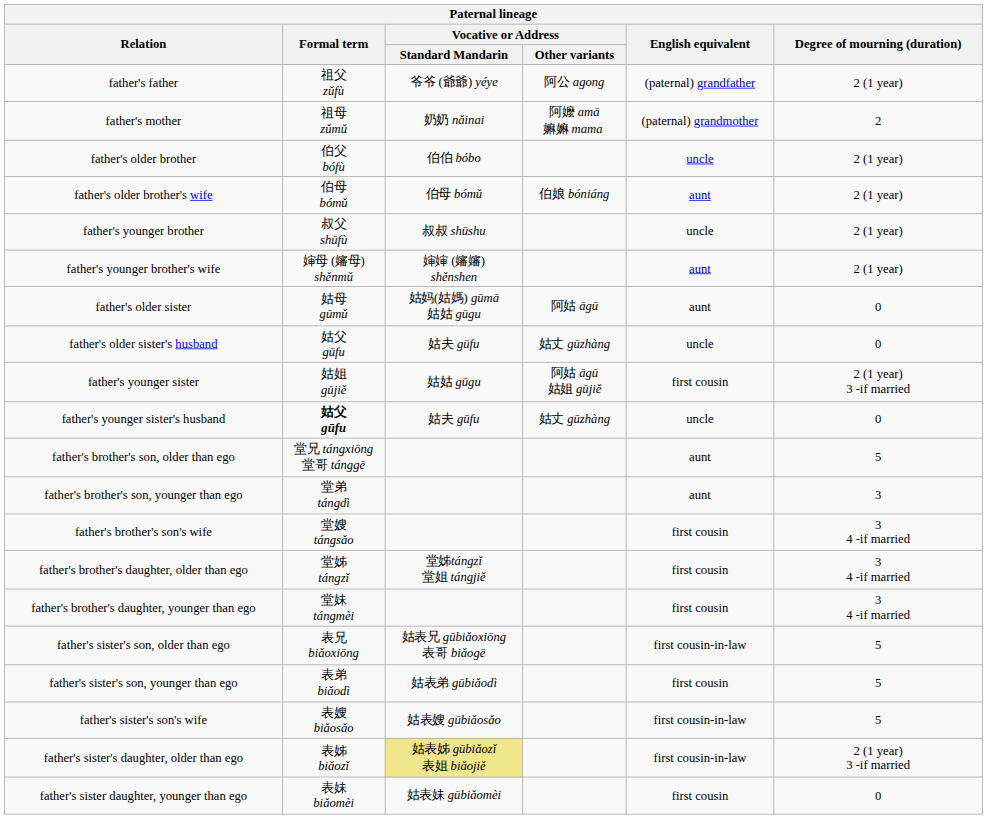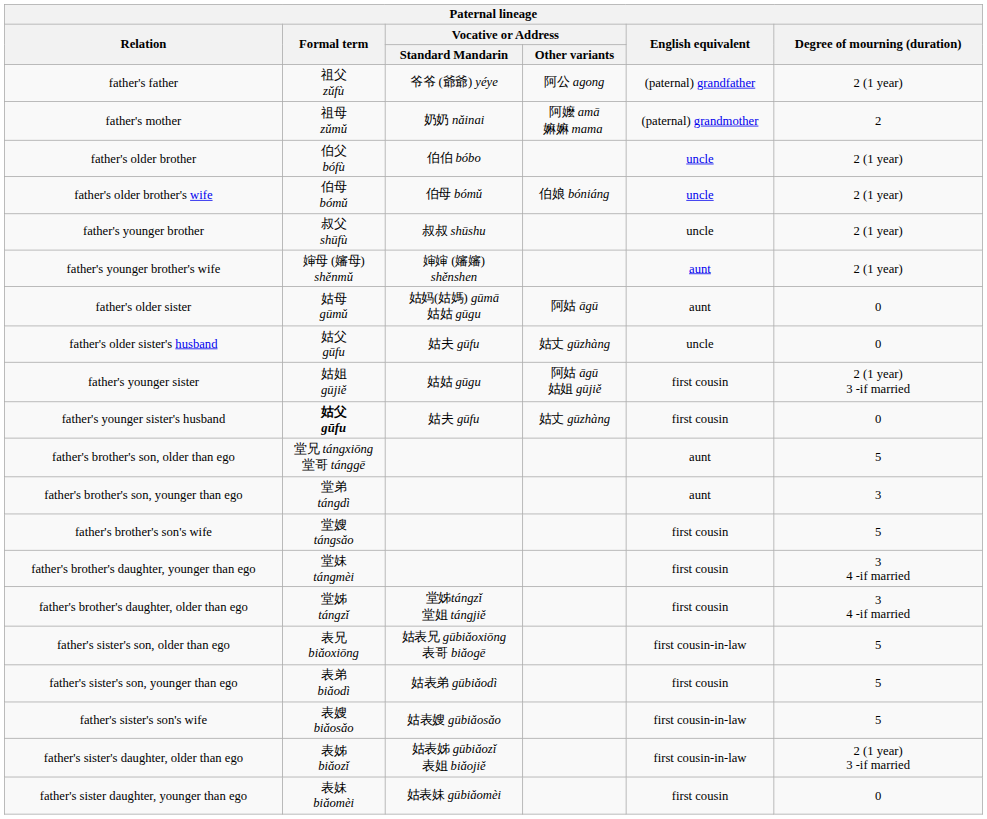father's older brother's wife | English equivalent: aunt -> uncle
father's younger sister's husband | English equivalent: uncle -> first cousin
father's brother's son's wife | Degree of mourning (duration): 3 4 -if married -> 5
rows swapped: father's brother's daughter, older than ego <-> father's brother's daughter, younger than ego
father's sister's daughter, older than ego | Vocative or Address / Standard Mandarin: khaki background -> no background
